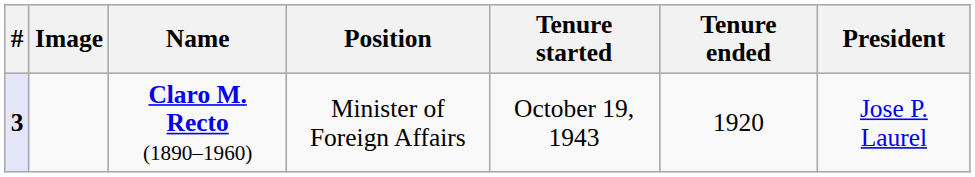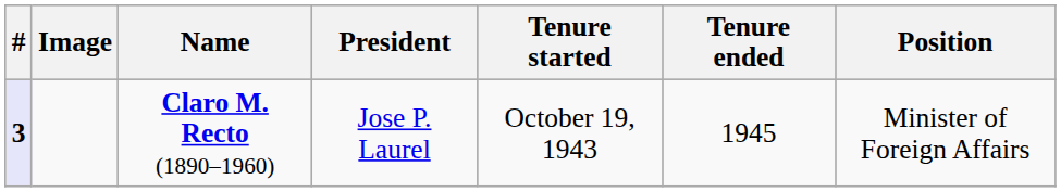columns swapped: Position <-> President
Claro M. Recto (1890–1960) | Tenure ended: 1920 -> 1945
